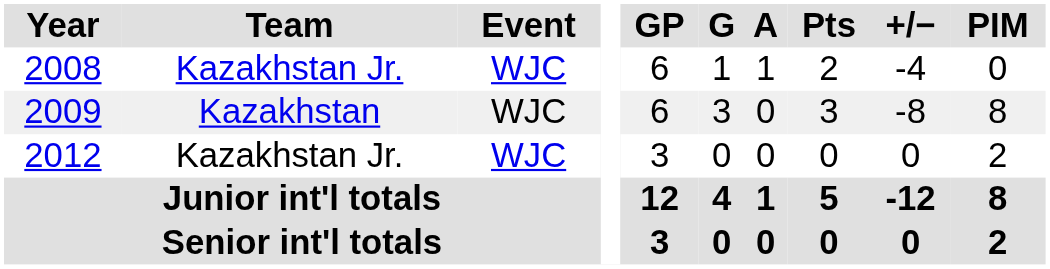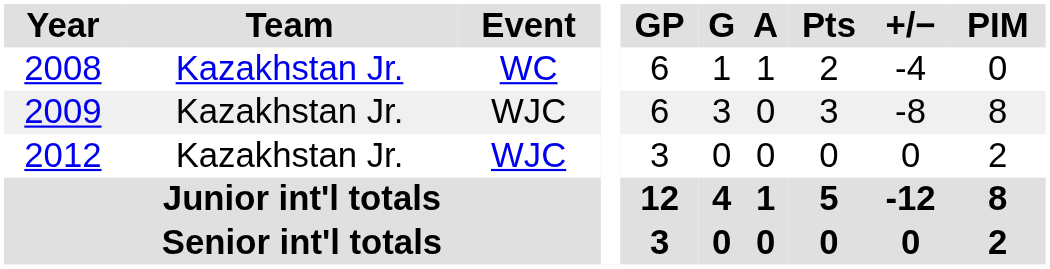2008 | Event: WJC -> WC
2009 | Team: Kazakhstan -> Kazakhstan Jr.
